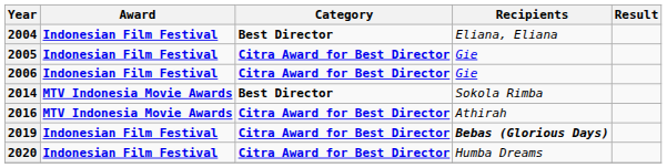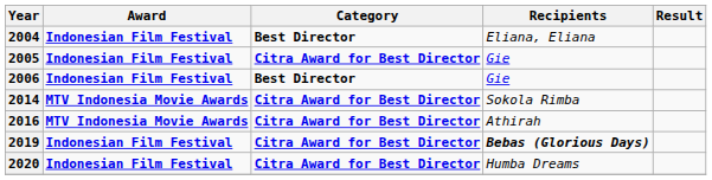2006 | Category: Citra Award for Best Director -> Best Director
2014 | Category: Best Director -> Citra Award for Best Director
